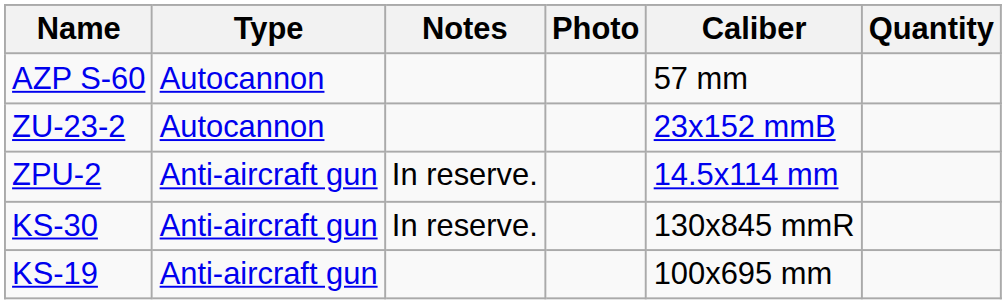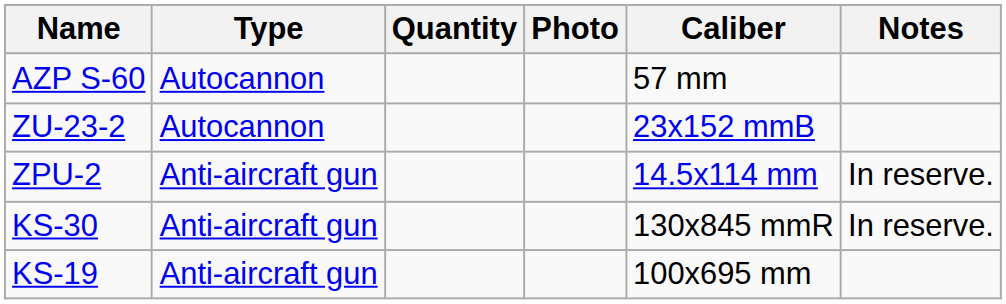columns swapped: Quantity <-> Notes
